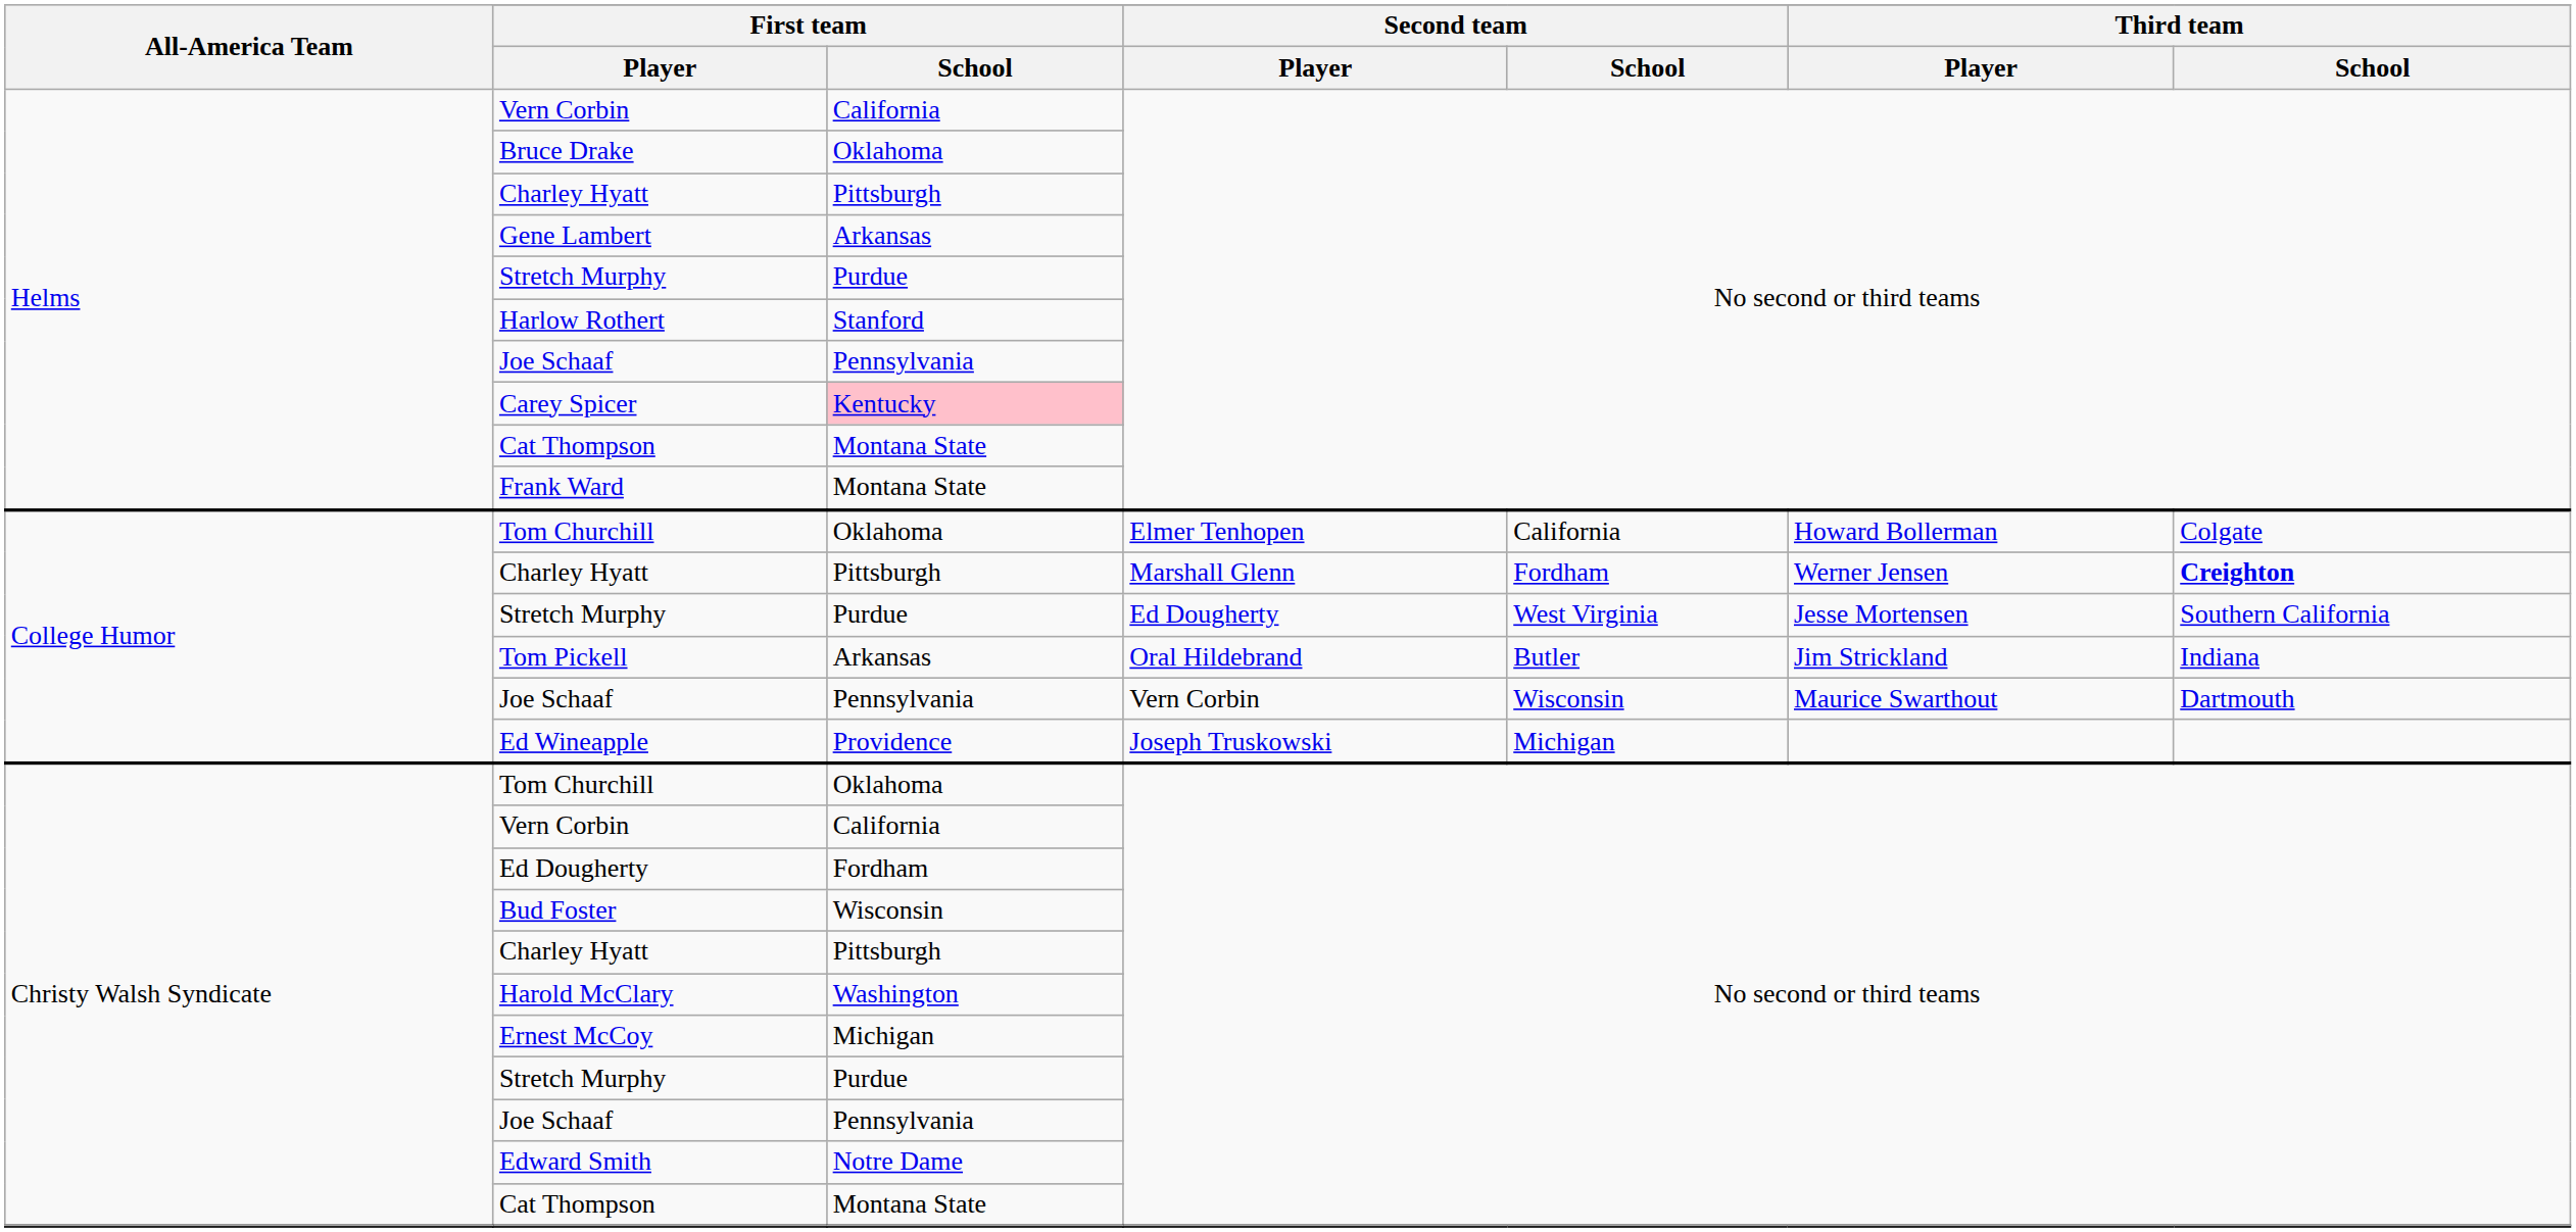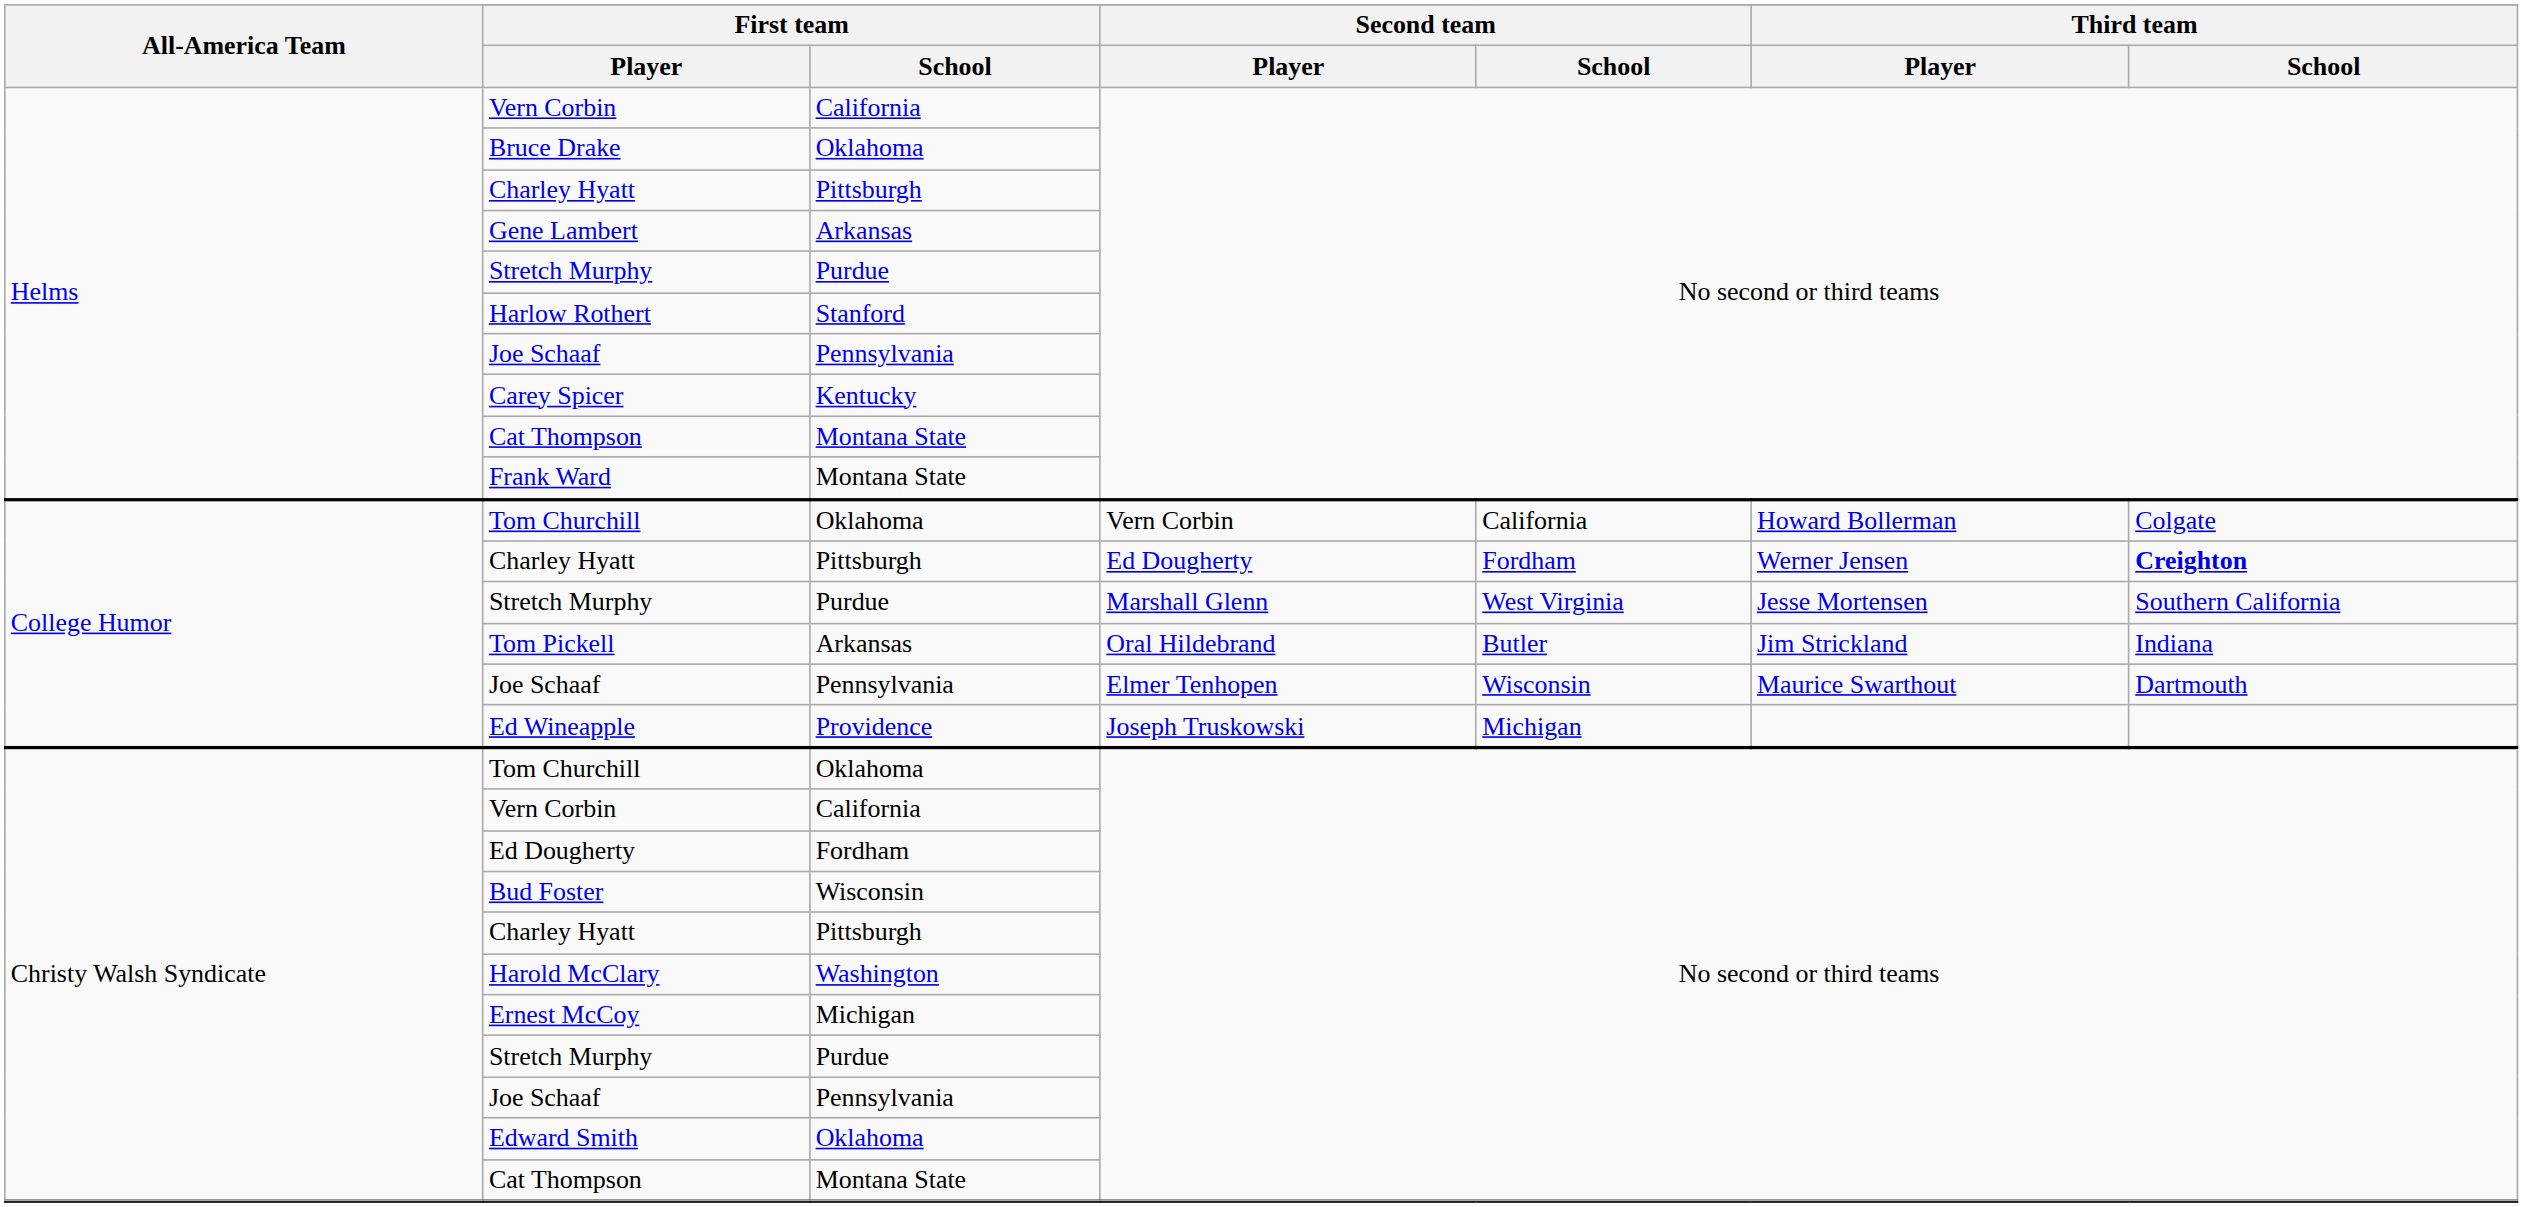Carey Spicer | First team / School: pink background -> no background
College Humor / Tom Churchill | Second team / Player: Elmer Tenhopen -> Vern Corbin
College Humor / Charley Hyatt | Second team / Player: Marshall Glenn -> Ed Dougherty
College Humor / Stretch Murphy | Second team / Player: Ed Dougherty -> Marshall Glenn
College Humor / Joe Schaaf | Second team / Player: Vern Corbin -> Elmer Tenhopen
Edward Smith | First team / School: Notre Dame -> Oklahoma
